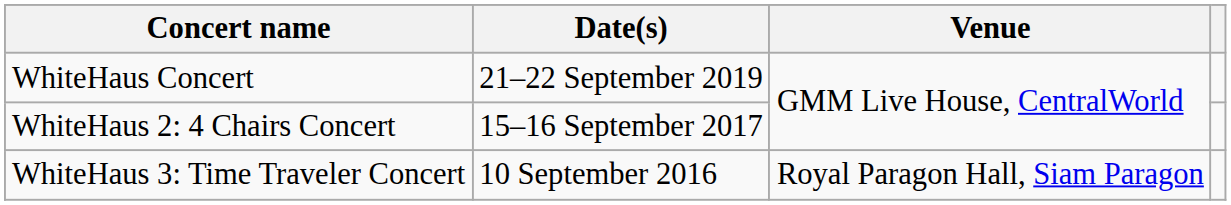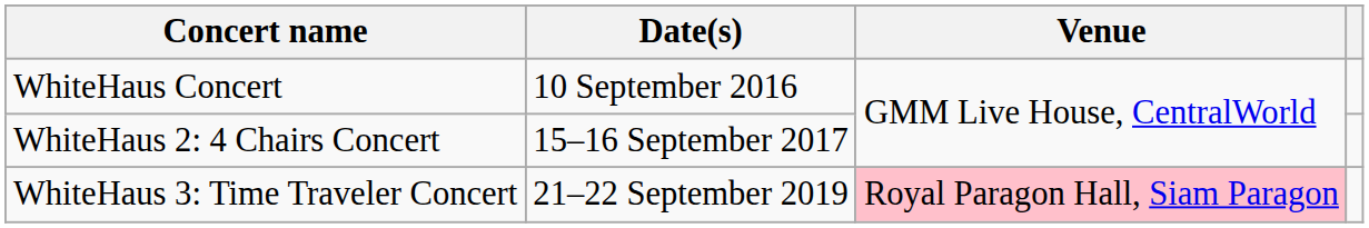WhiteHaus Concert | Date(s): 21–22 September 2019 -> 10 September 2016
WhiteHaus 3: Time Traveler Concert | Date(s): 10 September 2016 -> 21–22 September 2019
WhiteHaus 3: Time Traveler Concert | Venue: no background -> pink background
